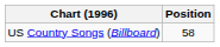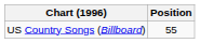US Country Songs (Billboard) | Position: 58 -> 55
